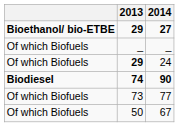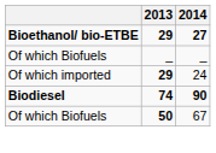24 | column 1: Of which Biofuels -> Of which imported
- row: Of which Biofuels | 73 | 77
67 | 2013: normal -> bold
